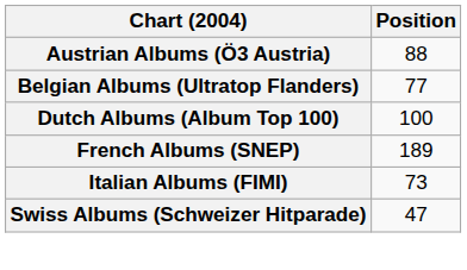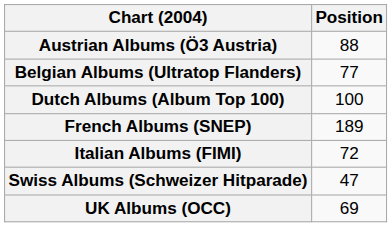Italian Albums (FIMI) | Position: 73 -> 72
+ row: UK Albums (OCC) | 69
